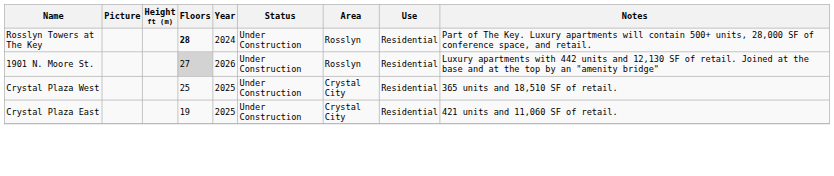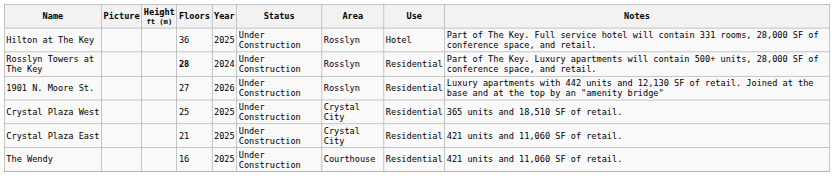+ row: Hilton at The Key | 36 | 2025 | Under Construction | Rosslyn | Hotel | Part of The Key. Full service hotel will contain 331 rooms, 28,000 SF of conference space, and retail.
1901 N. Moore St. | Floors: lightgrey background -> no background
Crystal Plaza East | Floors: 19 -> 21
+ row: The Wendy | 16 | 2025 | Under Construction | Courthouse | Residential | 421 units and 11,060 SF of retail.
